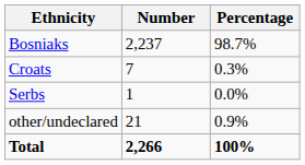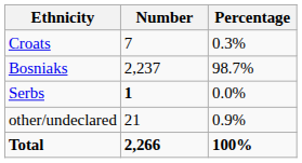rows swapped: Bosniaks <-> Croats
Serbs | Number: normal -> bold
